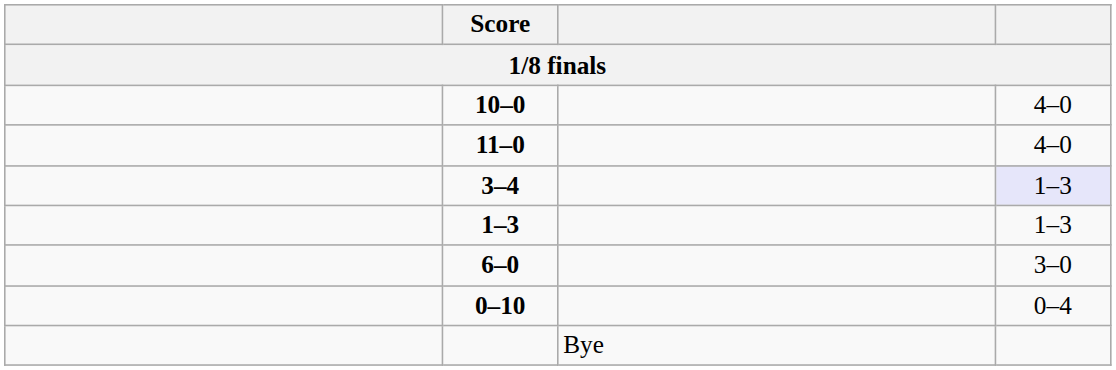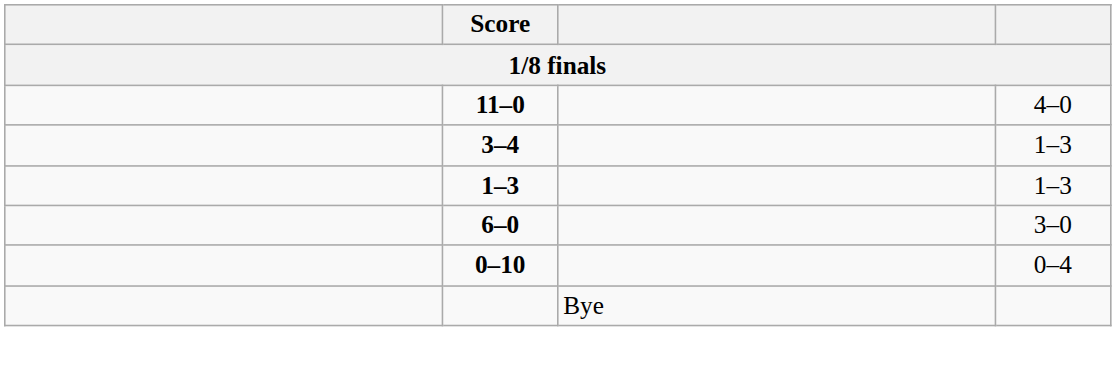- row: 10–0 | 4–0
3–4 | column 4: lavender background -> no background
